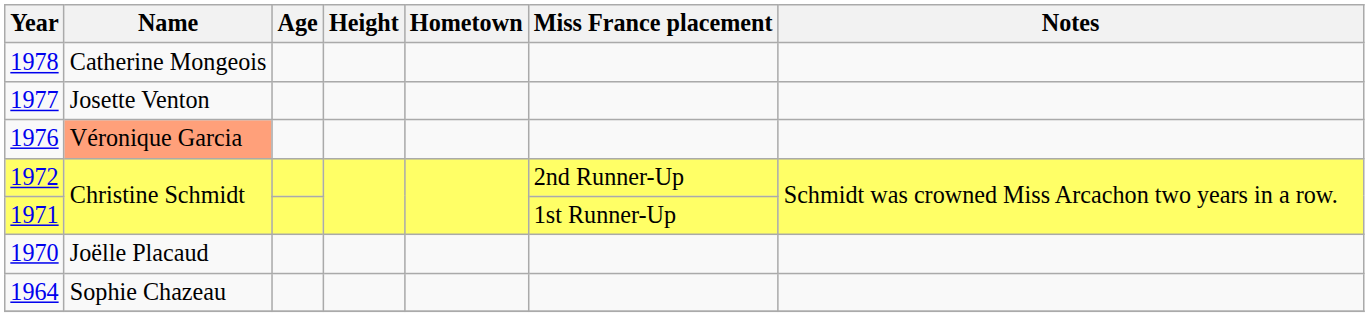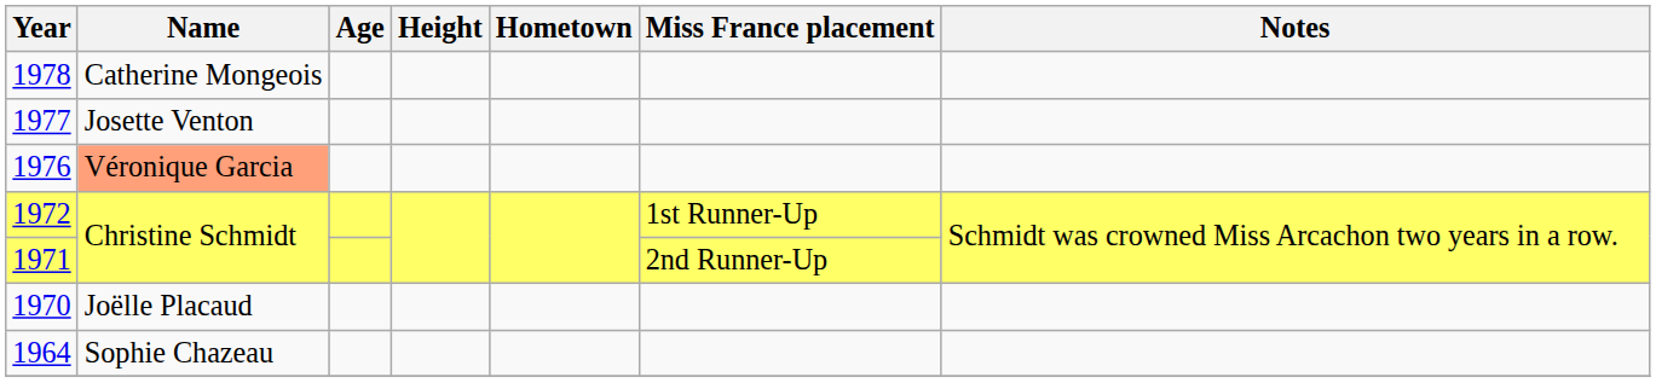1972 | Miss France placement: 2nd Runner-Up -> 1st Runner-Up
1971 | Miss France placement: 1st Runner-Up -> 2nd Runner-Up
